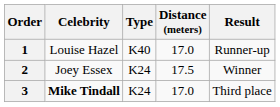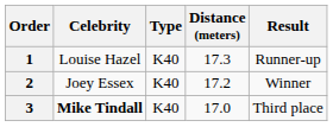1 | Distance (meters): 17.0 -> 17.3
2 | Type: K24 -> K40
2 | Distance (meters): 17.5 -> 17.2
3 | Type: K24 -> K40
